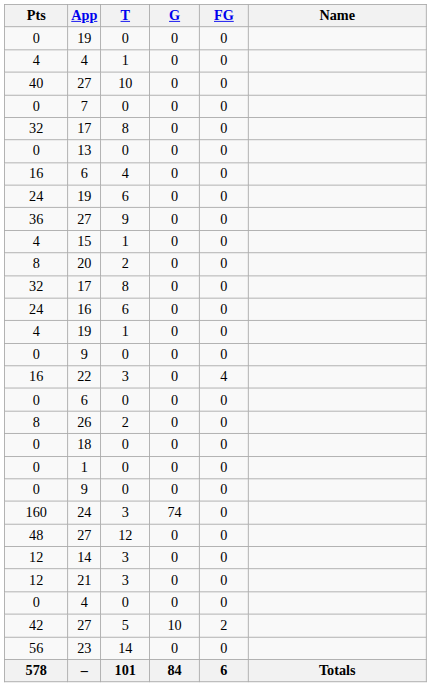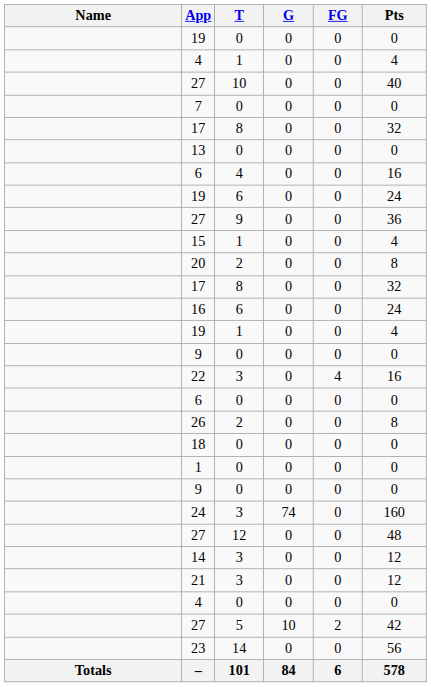columns swapped: Name <-> Pts
